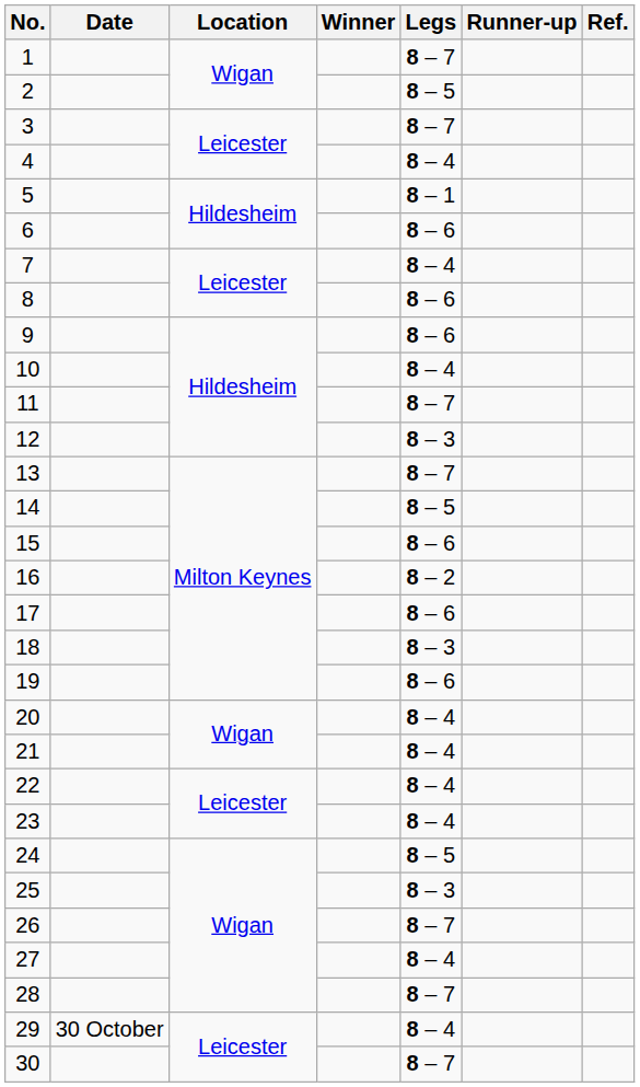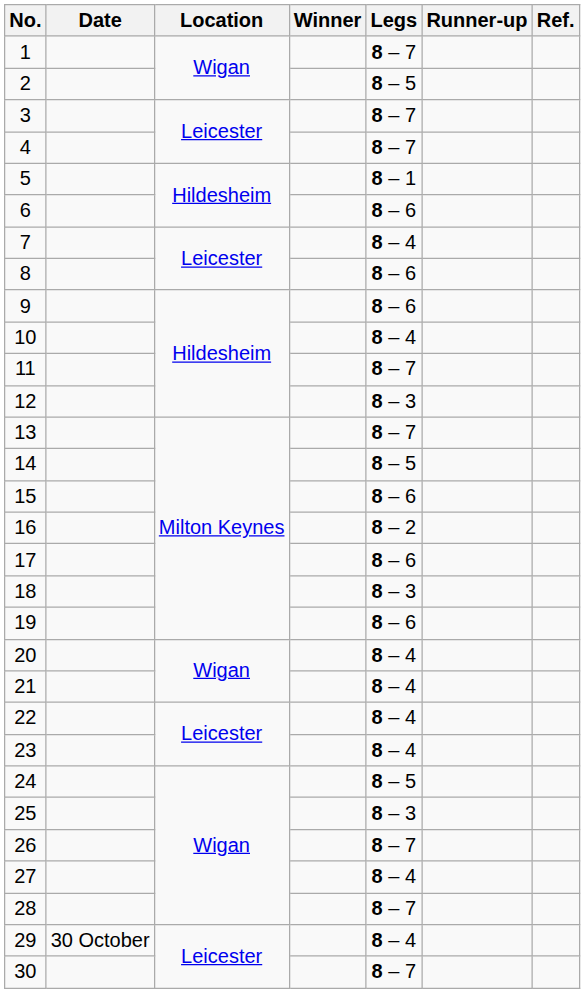4 | Legs: 8 – 4 -> 8 – 7
